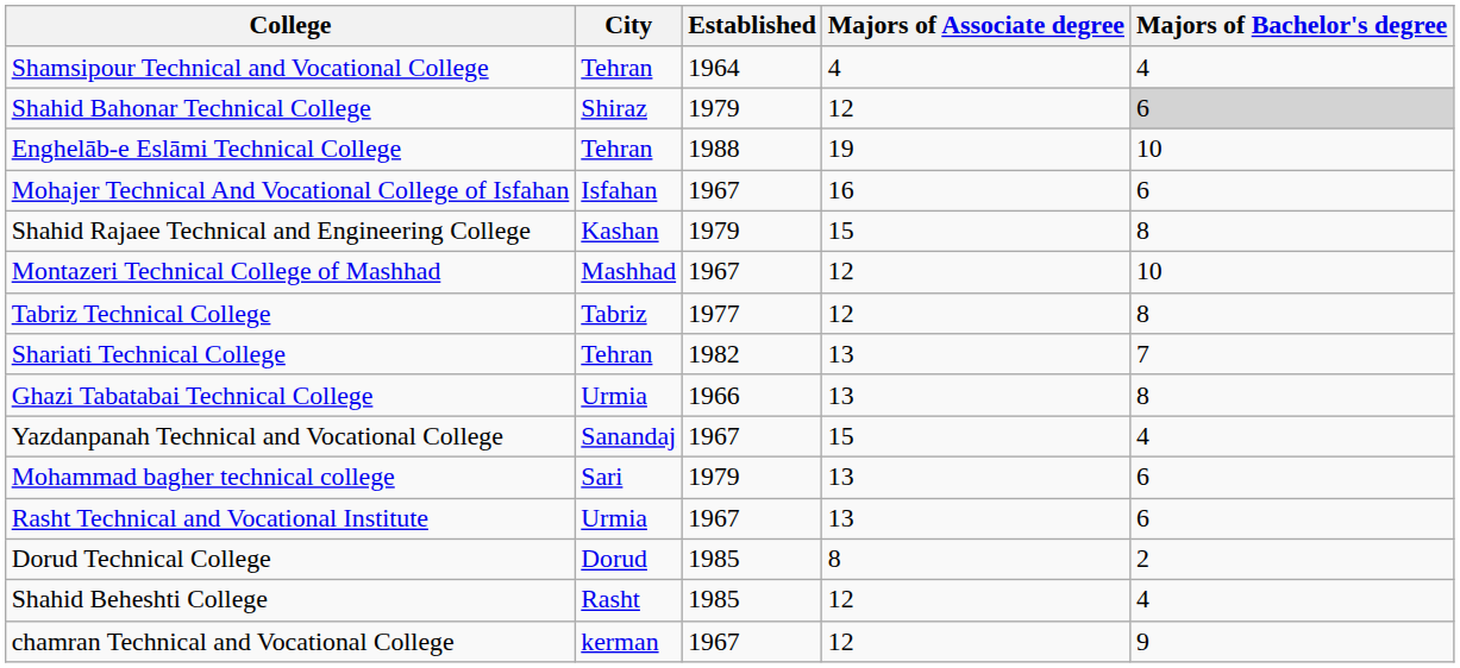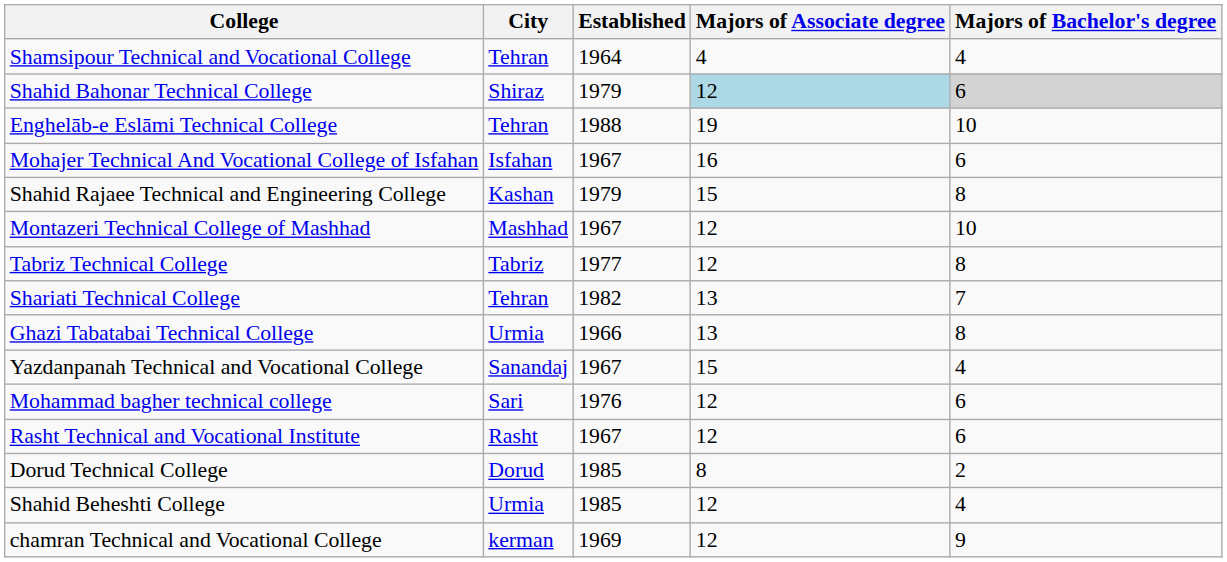Shahid Bahonar Technical College | Majors of Associate degree: no background -> lightblue background
Mohammad bagher technical college | Established: 1979 -> 1976
Mohammad bagher technical college | Majors of Associate degree: 13 -> 12
Rasht Technical and Vocational Institute | City: Urmia -> Rasht
Rasht Technical and Vocational Institute | Majors of Associate degree: 13 -> 12
Shahid Beheshti College | City: Rasht -> Urmia
chamran Technical and Vocational College | Established: 1967 -> 1969
